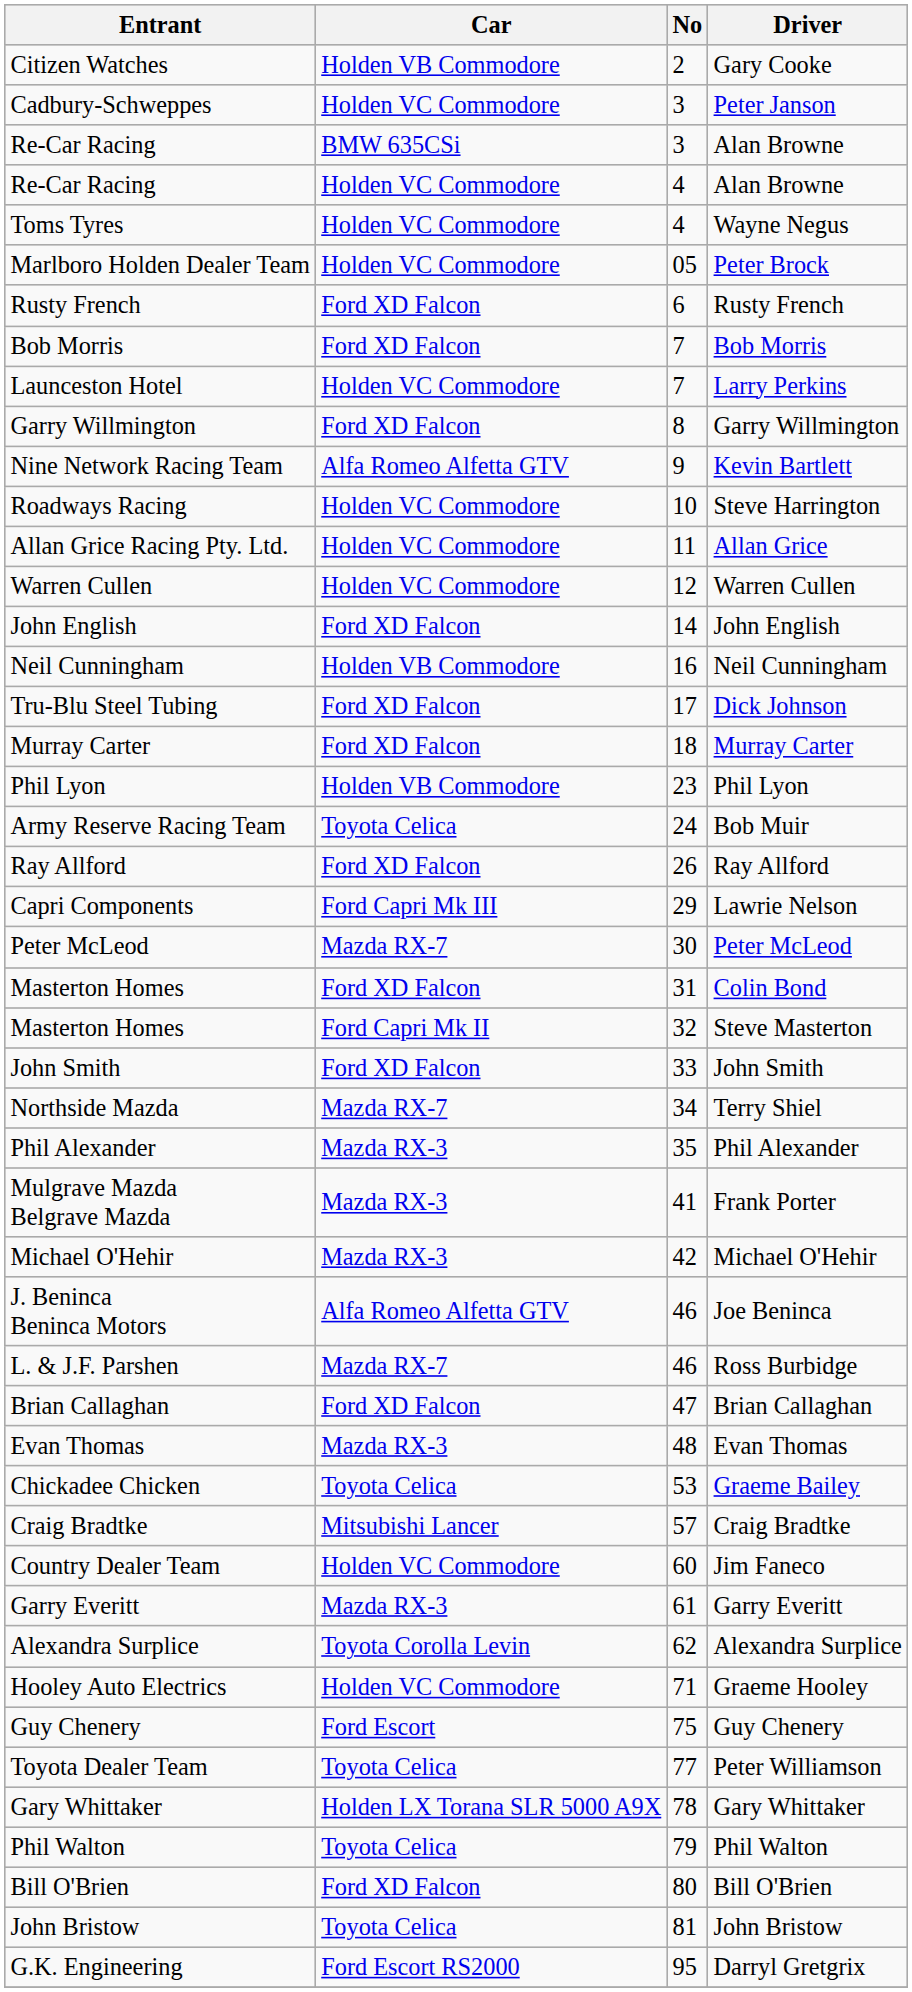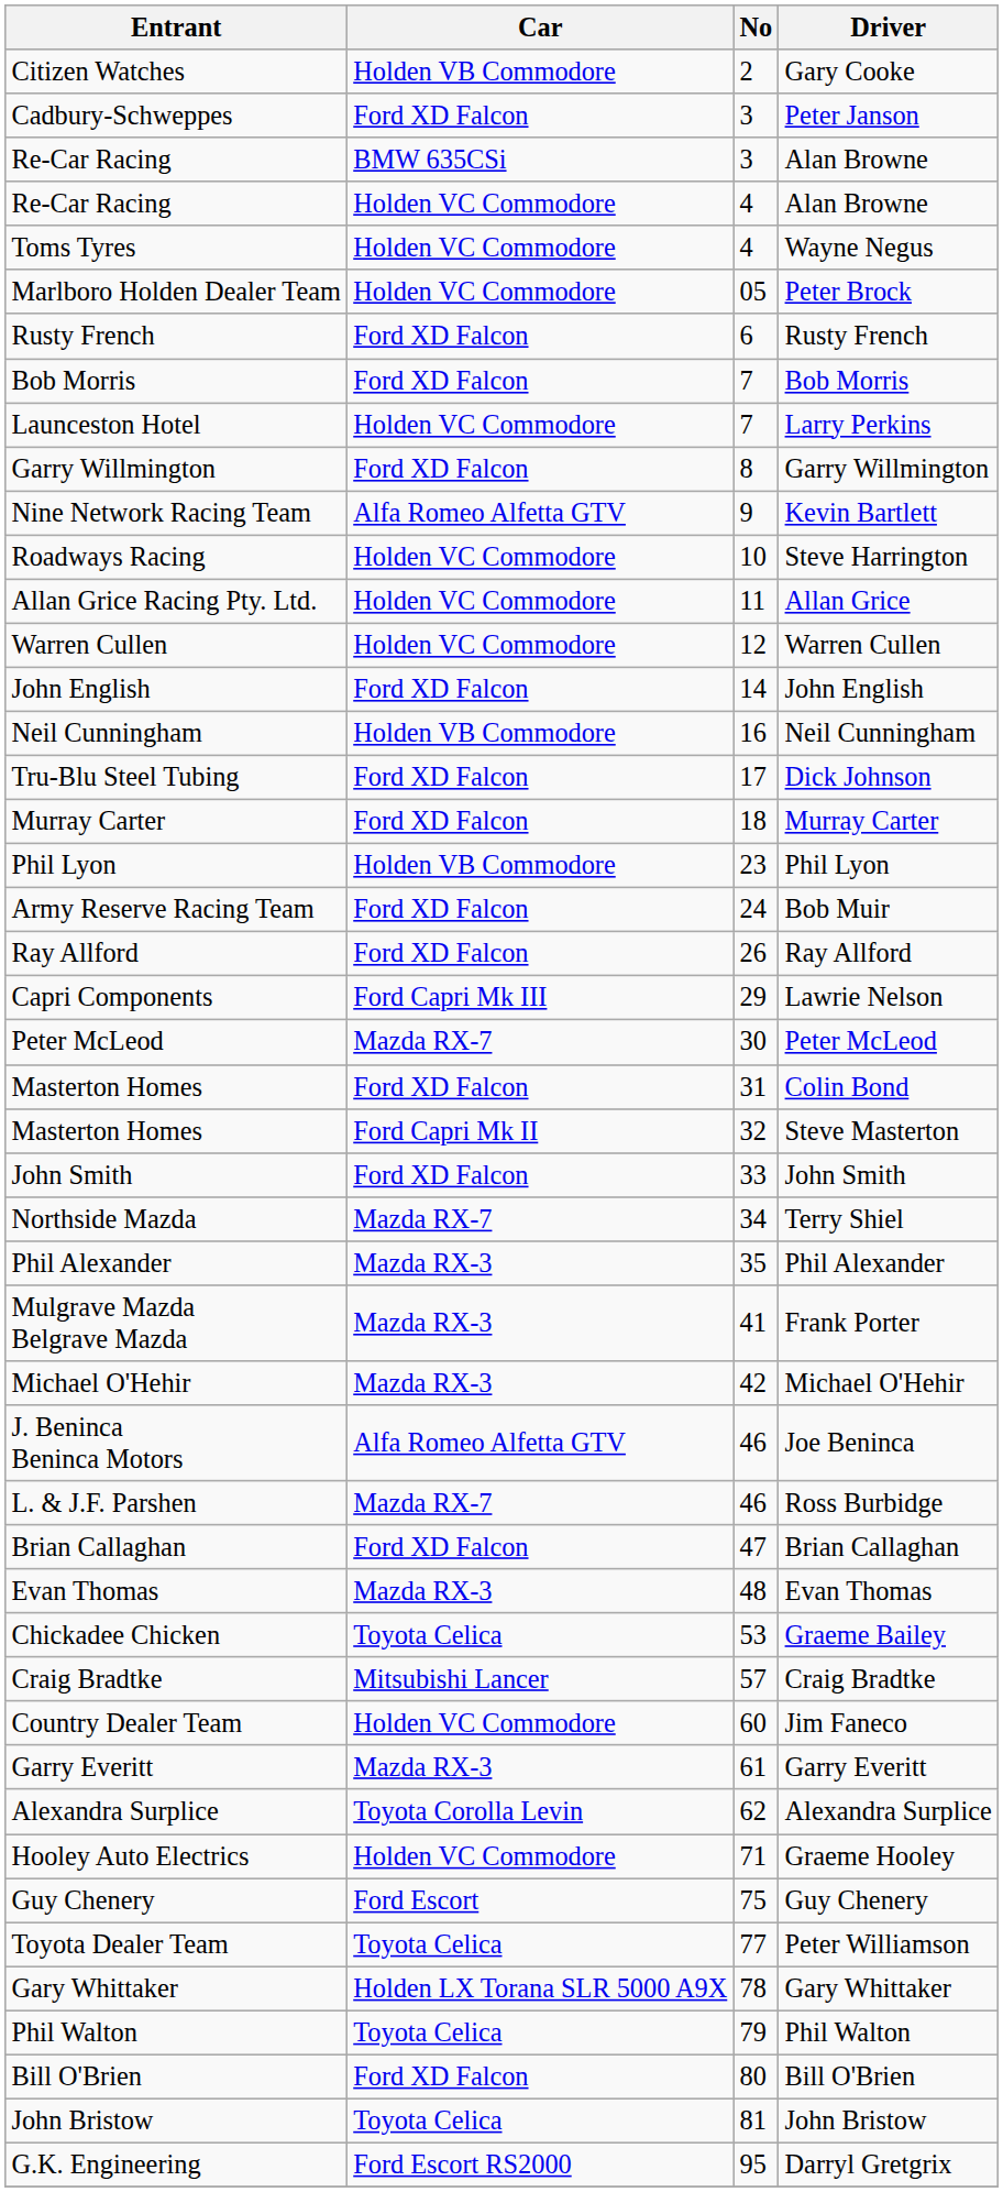Peter Janson | Car: Holden VC Commodore -> Ford XD Falcon
Bob Muir | Car: Toyota Celica -> Ford XD Falcon
